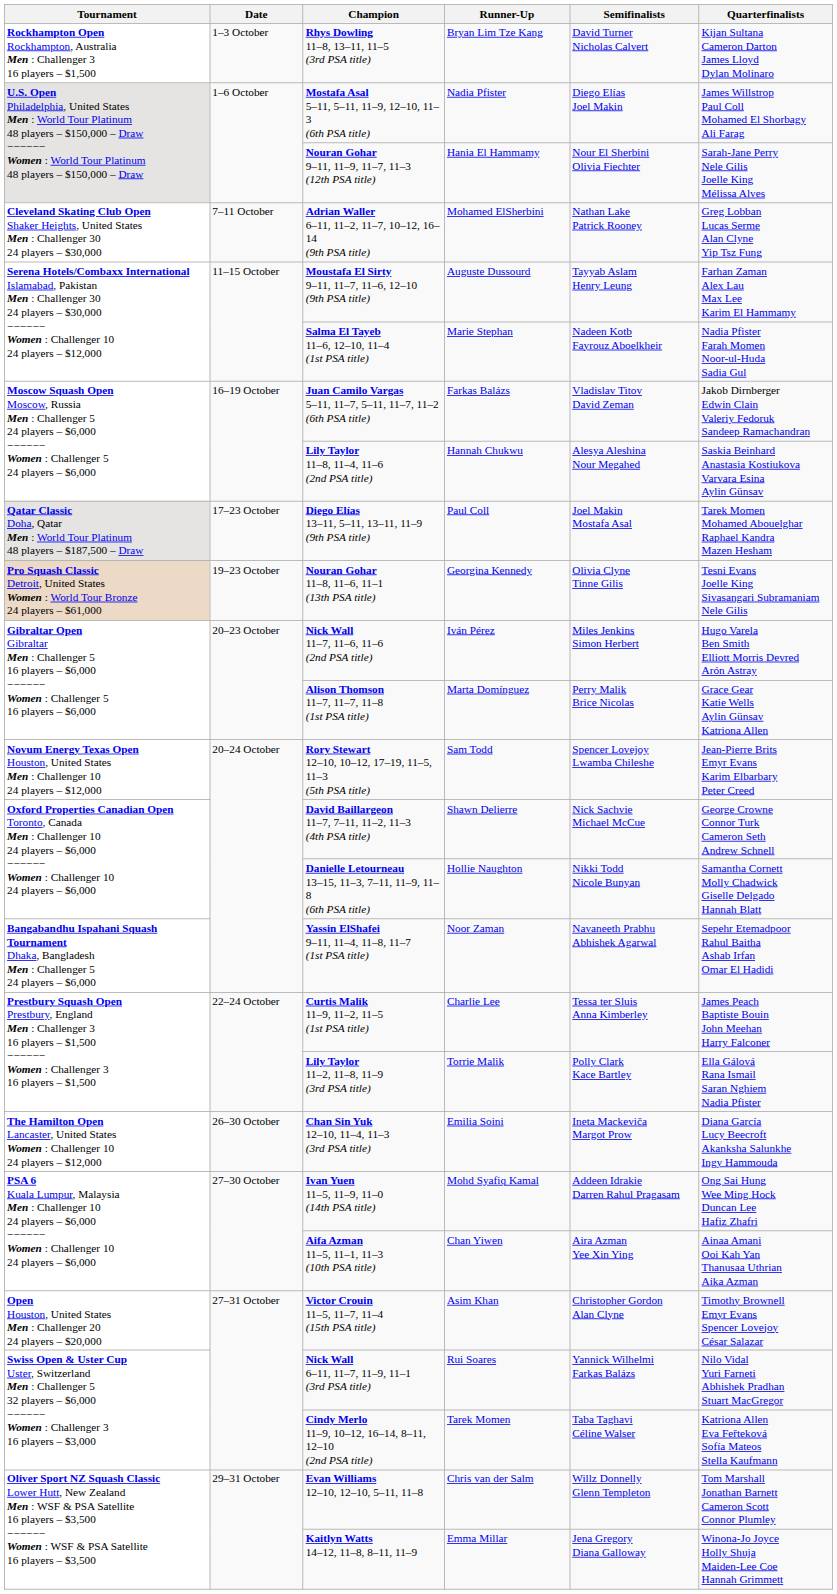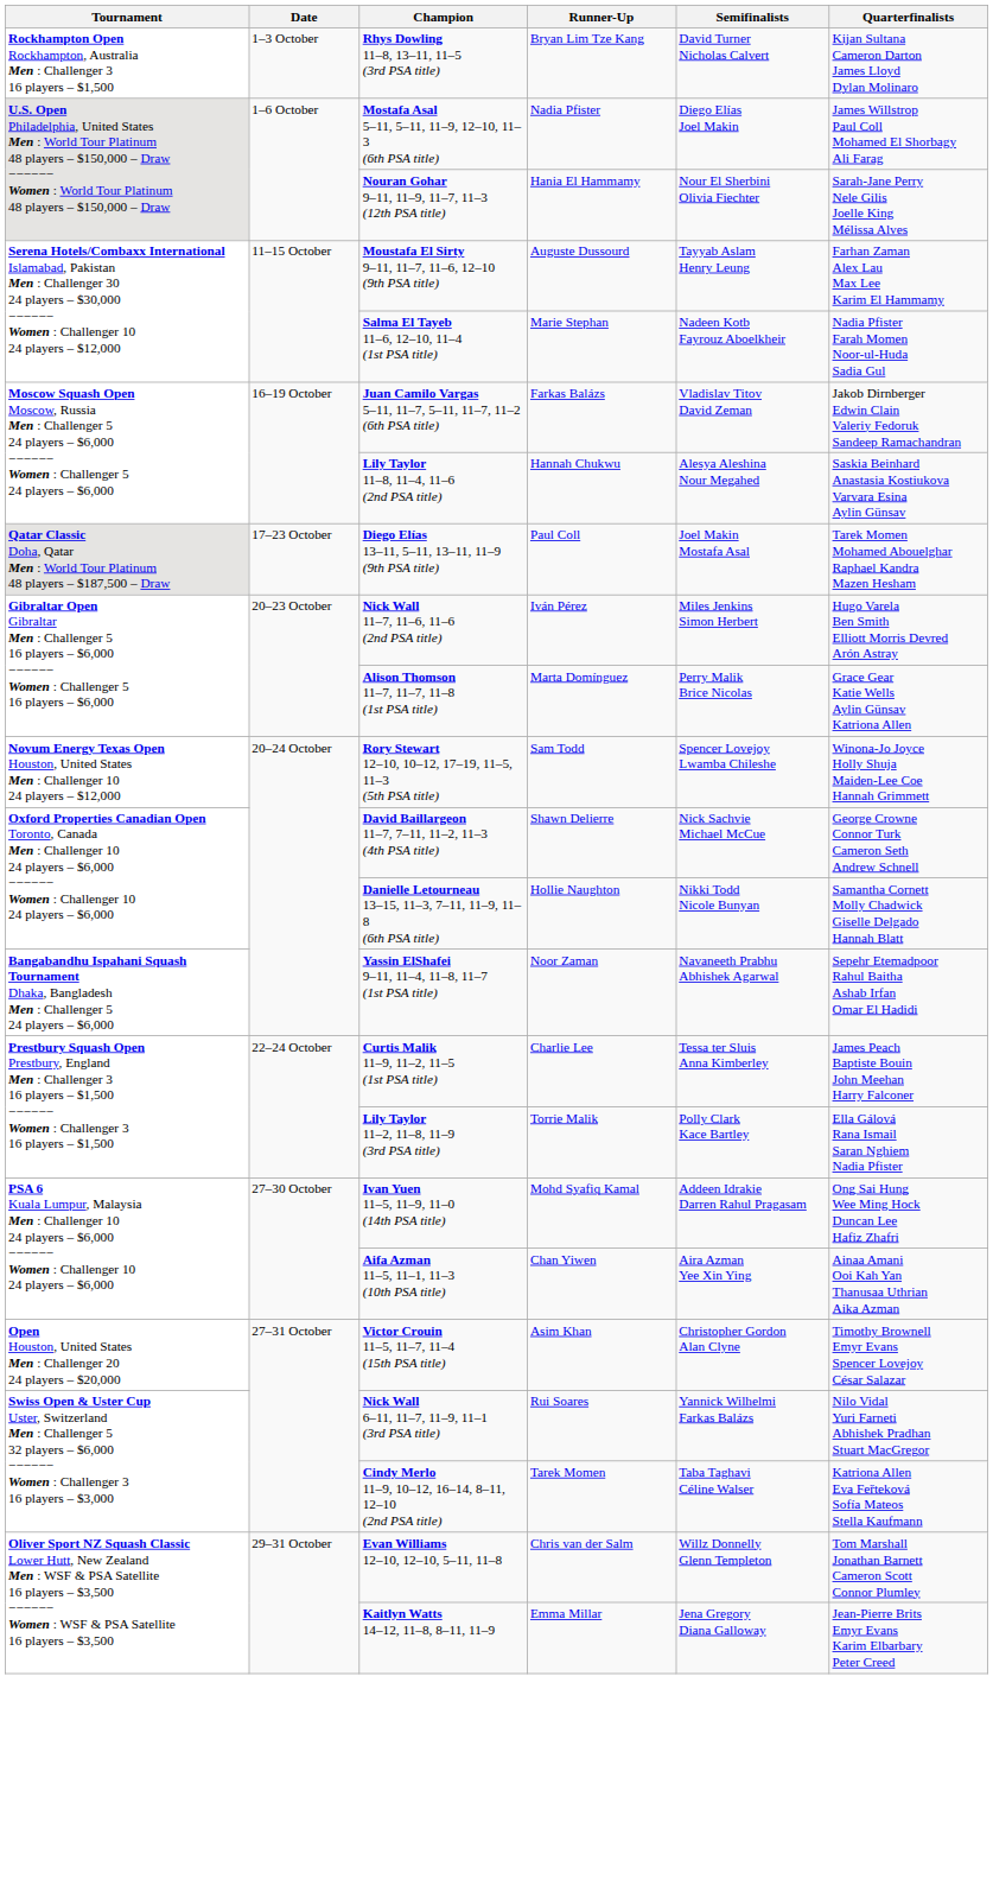- row: Cleveland Skating Club Open Shaker Heights, United States Men : Challenger 30 24 players – $30,000 | 7–11 October | Adrian Waller 6–11, 11–2, 11–7, 10–12, 16–14 (9th PSA title) | Mohamed ElSherbini | Nathan Lake Patrick Rooney | Greg Lobban Lucas Serme Alan Clyne Yip Tsz Fung
- row: Pro Squash Classic Detroit, United States Women : World Tour Bronze 24 players – $61,000 | 19–23 October | Nouran Gohar 11–8, 11–6, 11–1 (13th PSA title) | Georgina Kennedy | Olivia Clyne Tinne Gilis | Tesni Evans Joelle King Sivasangari Subramaniam Nele Gilis
Rory Stewart 12–10, 10–12, 17–19, 11–5, 11–3 (5th PSA title) | Quarterfinalists: Jean-Pierre Brits Emyr Evans Karim Elbarbary Peter Creed -> Winona-Jo Joyce Holly Shuja Maiden-Lee Coe Hannah Grimmett
- row: The Hamilton Open Lancaster, United States Women : Challenger 10 24 players – $12,000 | 26–30 October | Chan Sin Yuk 12–10, 11–4, 11–3 (3rd PSA title) | Emilia Soini | Ineta Mackeviča Margot Prow | Diana García Lucy Beecroft Akanksha Salunkhe Ingy Hammouda
Kaitlyn Watts 14–12, 11–8, 8–11, 11–9 | Quarterfinalists: Winona-Jo Joyce Holly Shuja Maiden-Lee Coe Hannah Grimmett -> Jean-Pierre Brits Emyr Evans Karim Elbarbary Peter Creed
